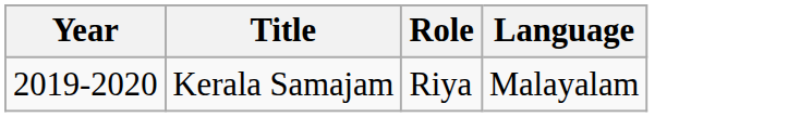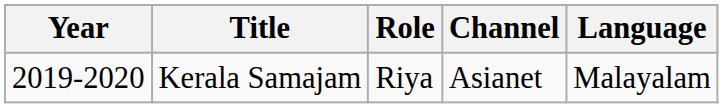+ column: Channel | Asianet
